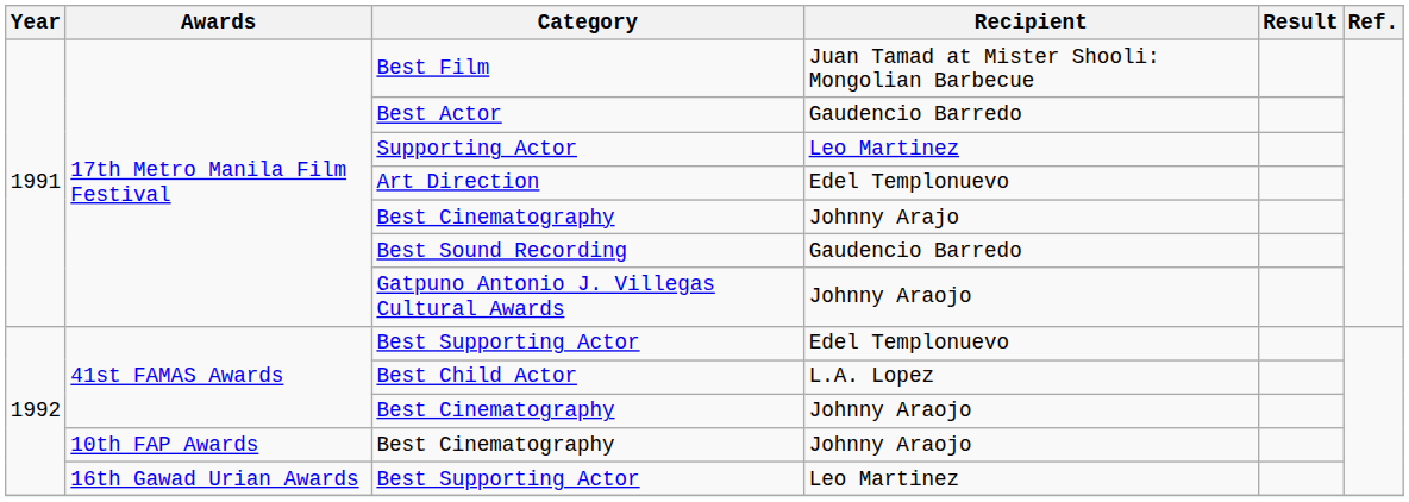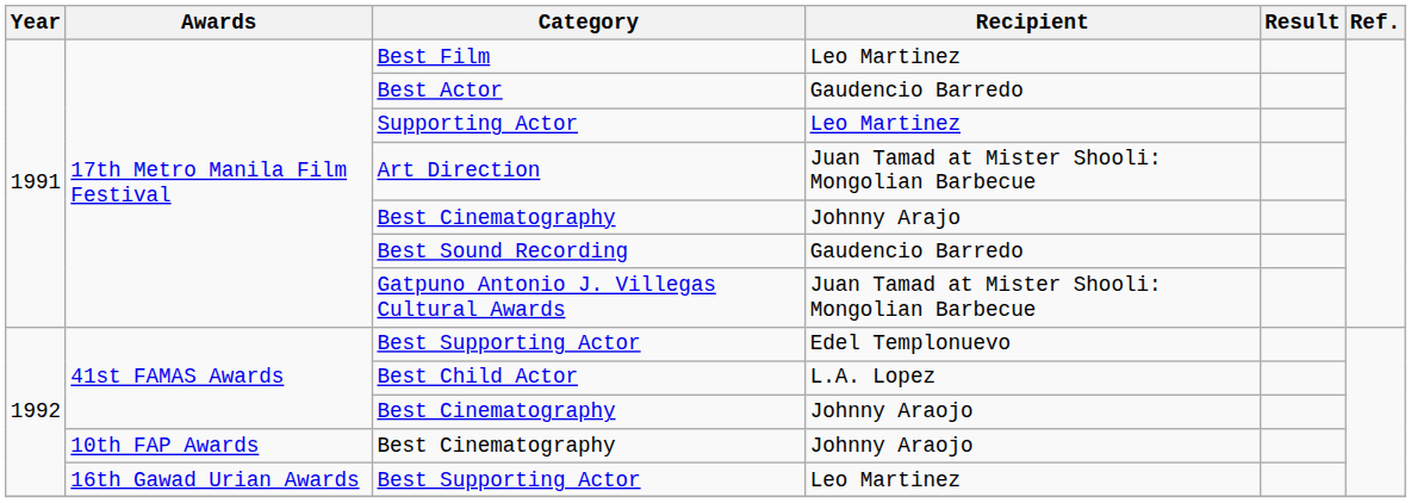Best Film | Recipient: Juan Tamad at Mister Shooli: Mongolian Barbecue -> Leo Martinez
Art Direction | Recipient: Edel Templonuevo -> Juan Tamad at Mister Shooli: Mongolian Barbecue
Gatpuno Antonio J. Villegas Cultural Awards | Recipient: Johnny Araojo -> Juan Tamad at Mister Shooli: Mongolian Barbecue
